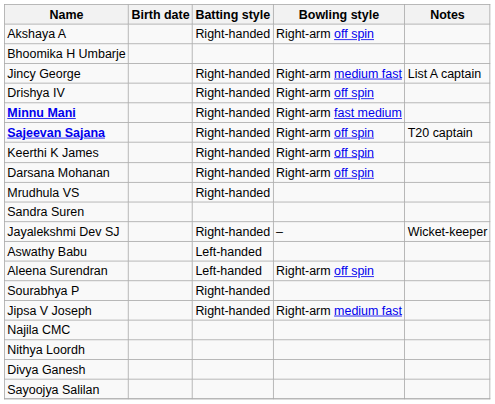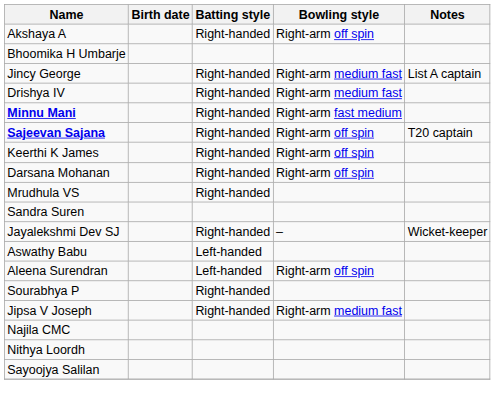Drishya IV | Bowling style: Right-arm off spin -> Right-arm medium fast
- row: Divya Ganesh
